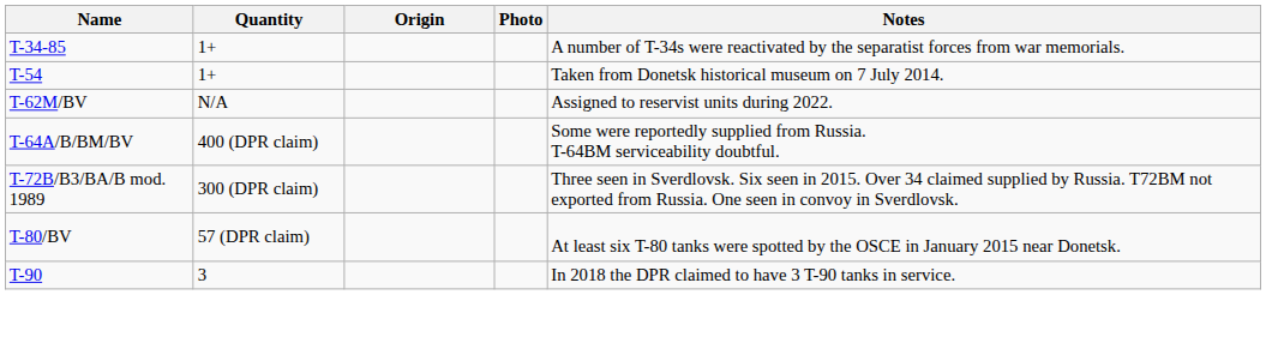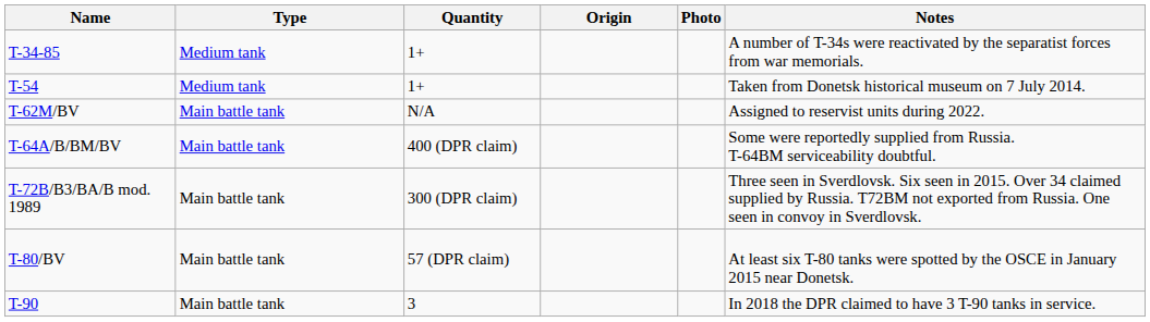+ column: Type | Medium tank | Medium tank | Main battle tank | Main battle tank | Main battle tank | Main battle tank | Main battle tank
